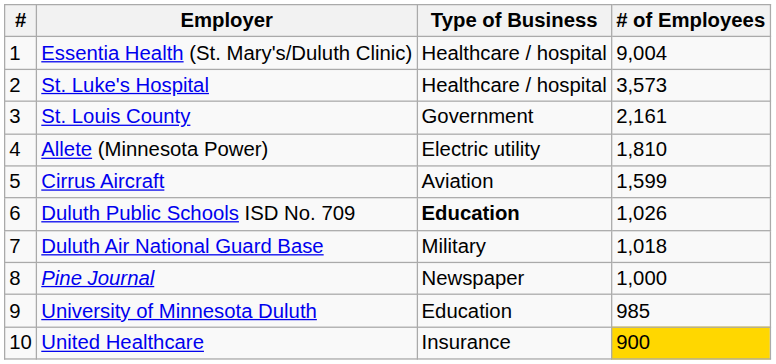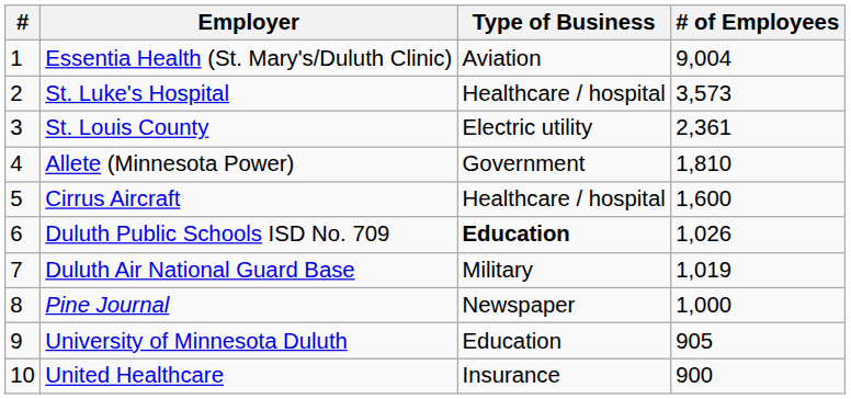Essentia Health (St. Mary's/Duluth Clinic) | Type of Business: Healthcare / hospital -> Aviation
St. Louis County | Type of Business: Government -> Electric utility
St. Louis County | # of Employees: 2,161 -> 2,361
Allete (Minnesota Power) | Type of Business: Electric utility -> Government
Cirrus Aircraft | Type of Business: Aviation -> Healthcare / hospital
Cirrus Aircraft | # of Employees: 1,599 -> 1,600
Duluth Air National Guard Base | # of Employees: 1,018 -> 1,019
University of Minnesota Duluth | # of Employees: 985 -> 905
United Healthcare | # of Employees: gold background -> no background
